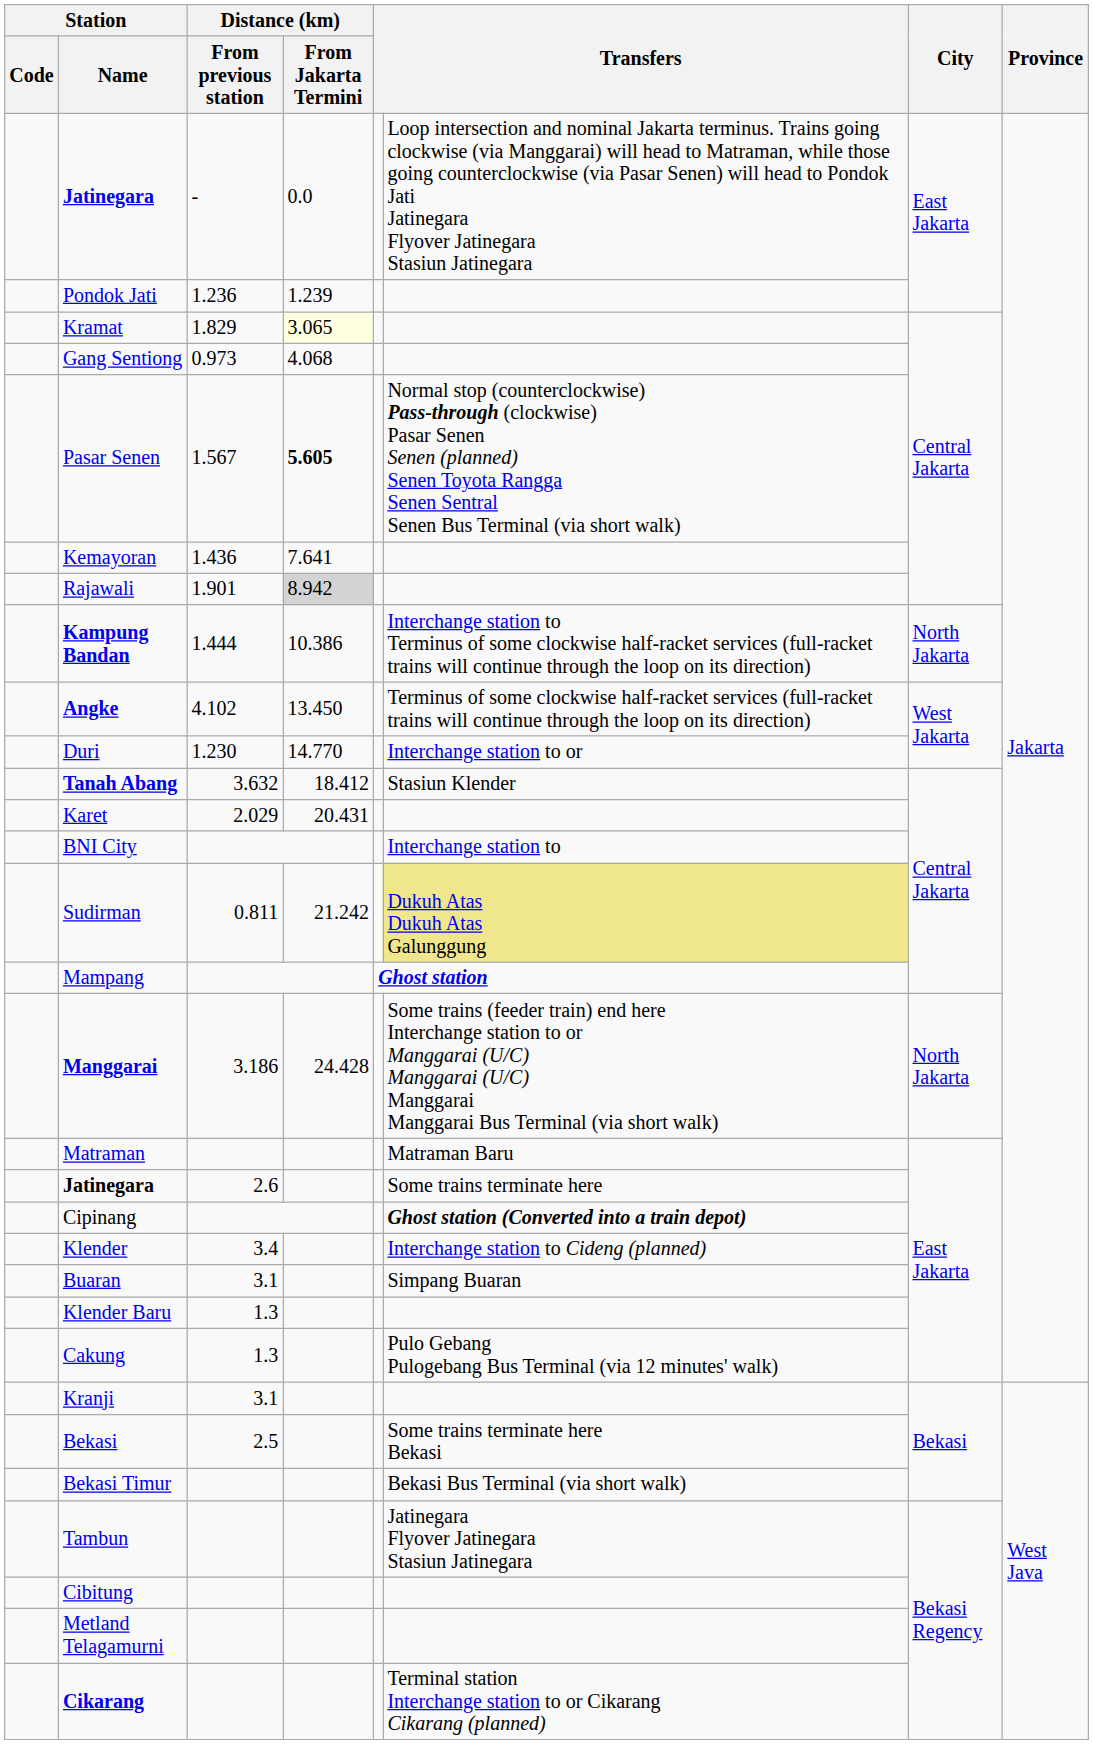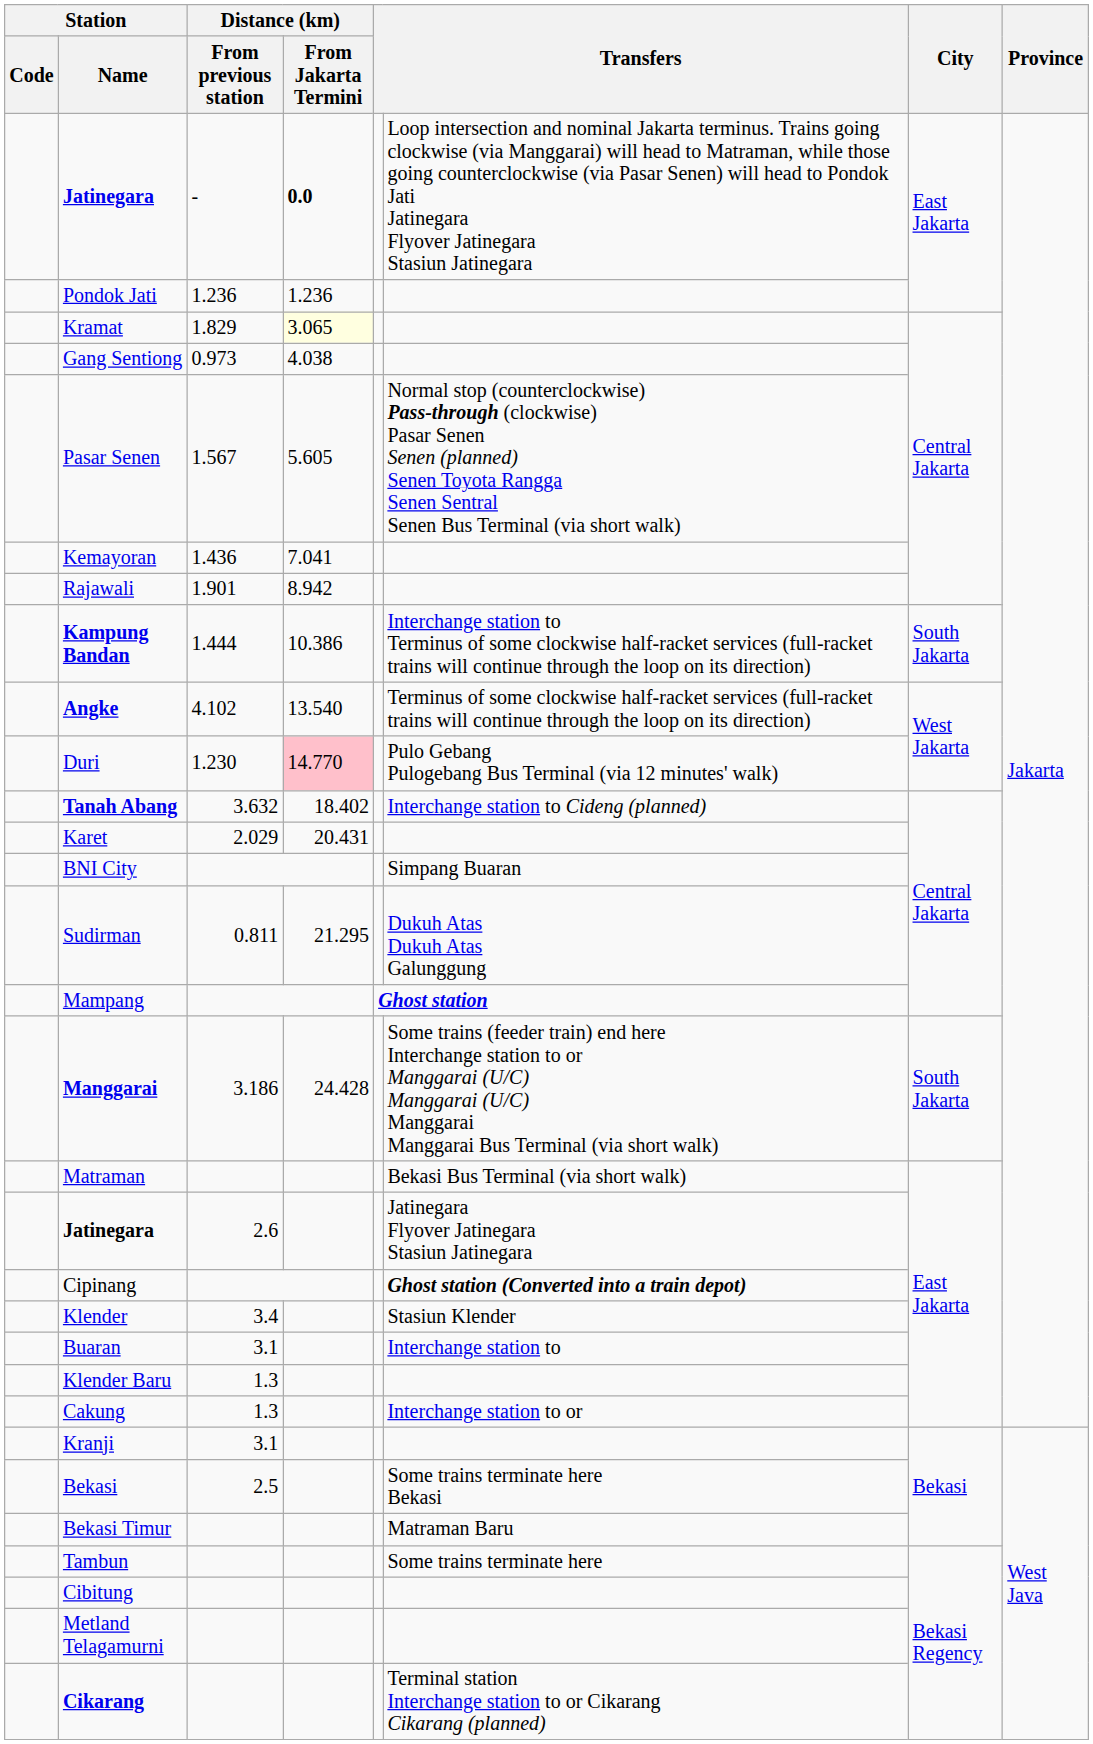Jatinegara / - | Distance (km) / From Jakarta Termini: normal -> bold
Pondok Jati | Distance (km) / From Jakarta Termini: 1.239 -> 1.236
Gang Sentiong | Distance (km) / From Jakarta Termini: 4.068 -> 4.038
Pasar Senen | Distance (km) / From Jakarta Termini: bold -> normal
Kemayoran | Distance (km) / From Jakarta Termini: 7.641 -> 7.041
Rajawali | Distance (km) / From Jakarta Termini: lightgrey background -> no background
Kampung Bandan | City: North Jakarta -> South Jakarta
Angke | Distance (km) / From Jakarta Termini: 13.450 -> 13.540
Duri | Distance (km) / From Jakarta Termini: no background -> pink background
Duri | column 6: Interchange station to or -> Pulo Gebang Pulogebang Bus Terminal (via 12 minutes' walk)
Tanah Abang | Distance (km) / From Jakarta Termini: 18.412 -> 18.402
Tanah Abang | column 6: Stasiun Klender -> Interchange station to Cideng (planned)
BNI City | column 6: Interchange station to -> Simpang Buaran
Sudirman | Distance (km) / From Jakarta Termini: 21.242 -> 21.295
Sudirman | column 6: khaki background -> no background
Manggarai | City: North Jakarta -> South Jakarta
Matraman | column 6: Matraman Baru -> Bekasi Bus Terminal (via short walk)
Jatinegara / 2.6 | column 6: Some trains terminate here -> Jatinegara Flyover Jatinegara Stasiun Jatinegara
Klender | column 6: Interchange station to Cideng (planned) -> Stasiun Klender
Buaran | column 6: Simpang Buaran -> Interchange station to
Cakung | column 6: Pulo Gebang Pulogebang Bus Terminal (via 12 minutes' walk) -> Interchange station to or
Bekasi Timur | column 6: Bekasi Bus Terminal (via short walk) -> Matraman Baru
Tambun | column 6: Jatinegara Flyover Jatinegara Stasiun Jatinegara -> Some trains terminate here
